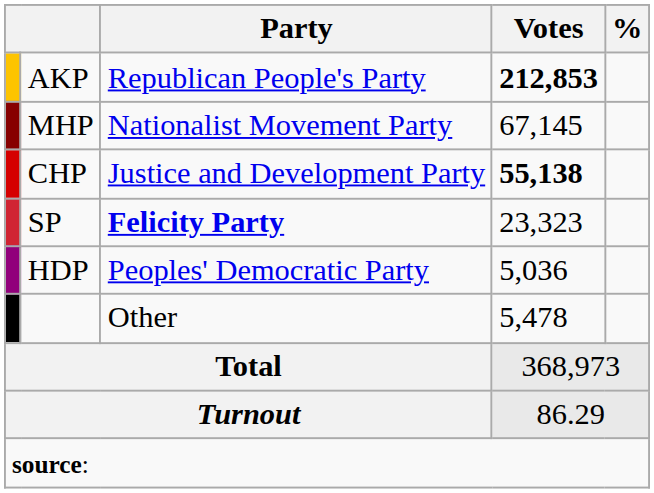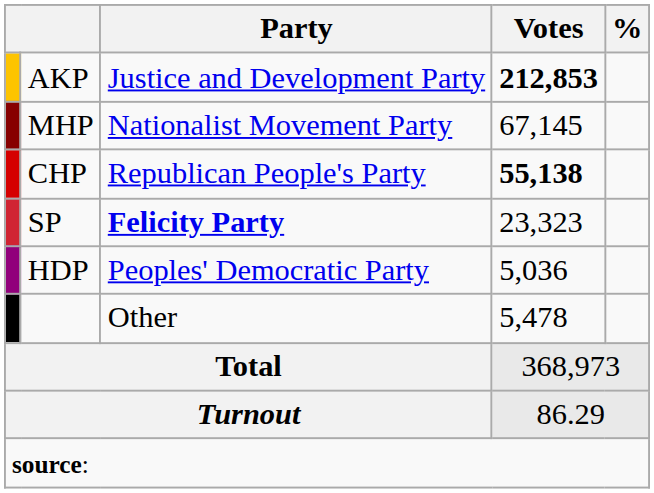AKP | Party: Republican People's Party -> Justice and Development Party
CHP | Party: Justice and Development Party -> Republican People's Party
